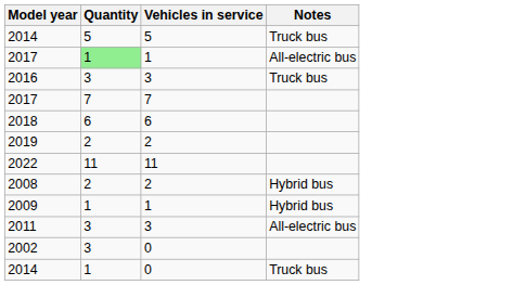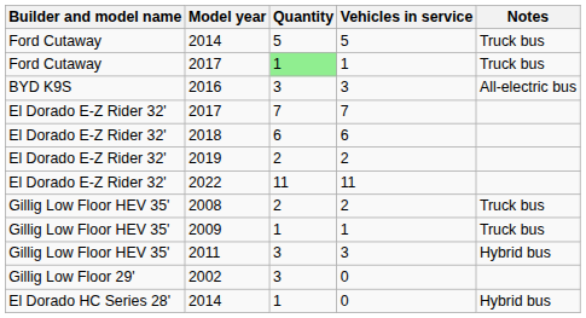+ column: Builder and model name | Ford Cutaway | Ford Cutaway | BYD K9S | El Dorado E-Z Rider 32' | El Dorado E-Z Rider 32' | El Dorado E-Z Rider 32' | El Dorado E-Z Rider 32' | Gillig Low Floor HEV 35' | Gillig Low Floor HEV 35' | Gillig Low Floor HEV 35' | Gillig Low Floor 29' | El Dorado HC Series 28'
2017 / 1 | Notes: All-electric bus -> Truck bus
2016 | Notes: Truck bus -> All-electric bus
2008 | Notes: Hybrid bus -> Truck bus
2009 | Notes: Hybrid bus -> Truck bus
2011 | Notes: All-electric bus -> Hybrid bus
2014 / 0 | Notes: Truck bus -> Hybrid bus
